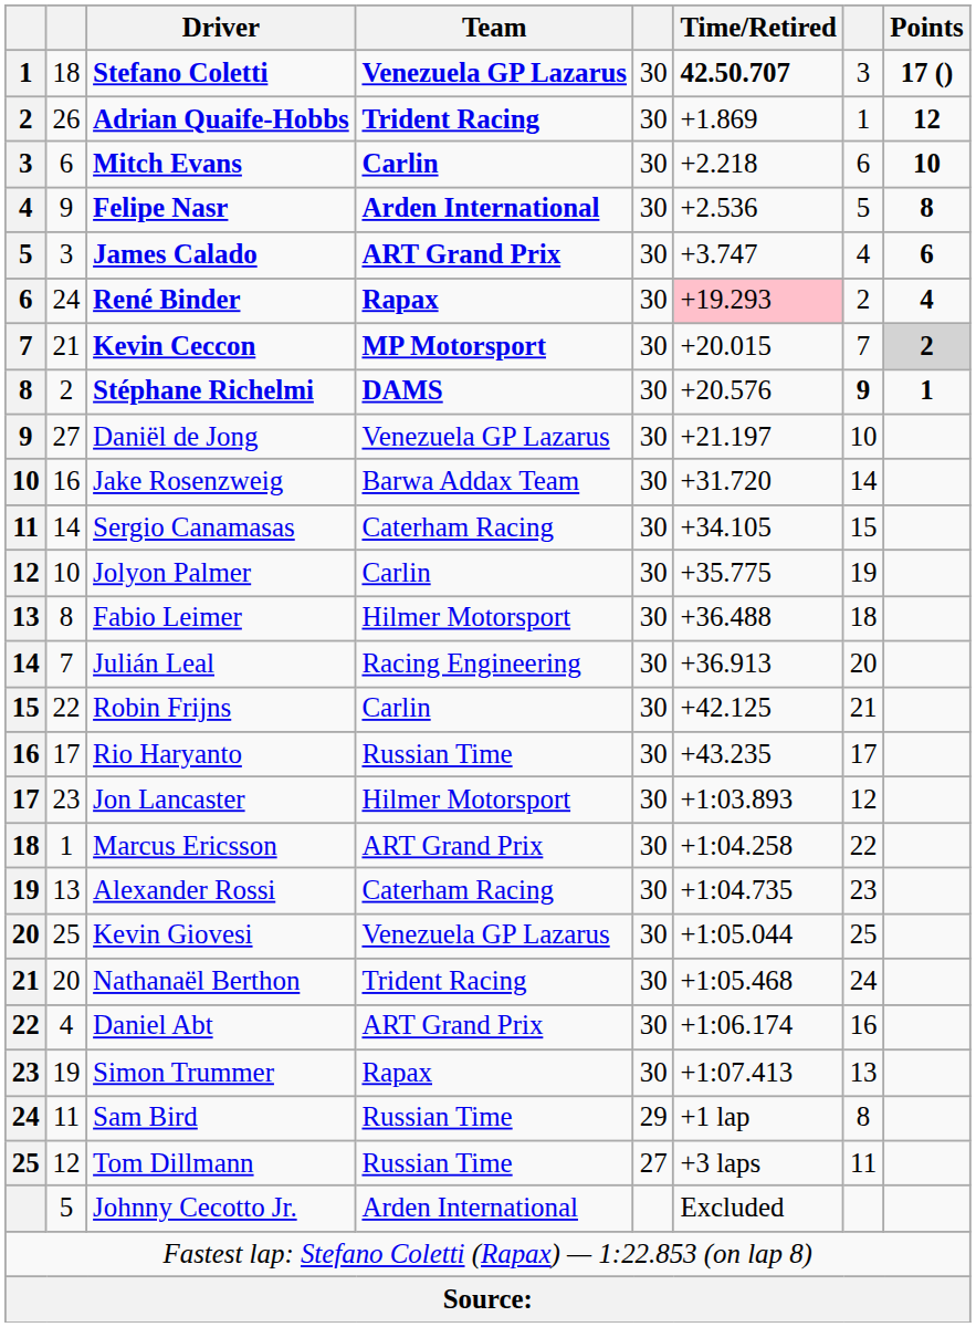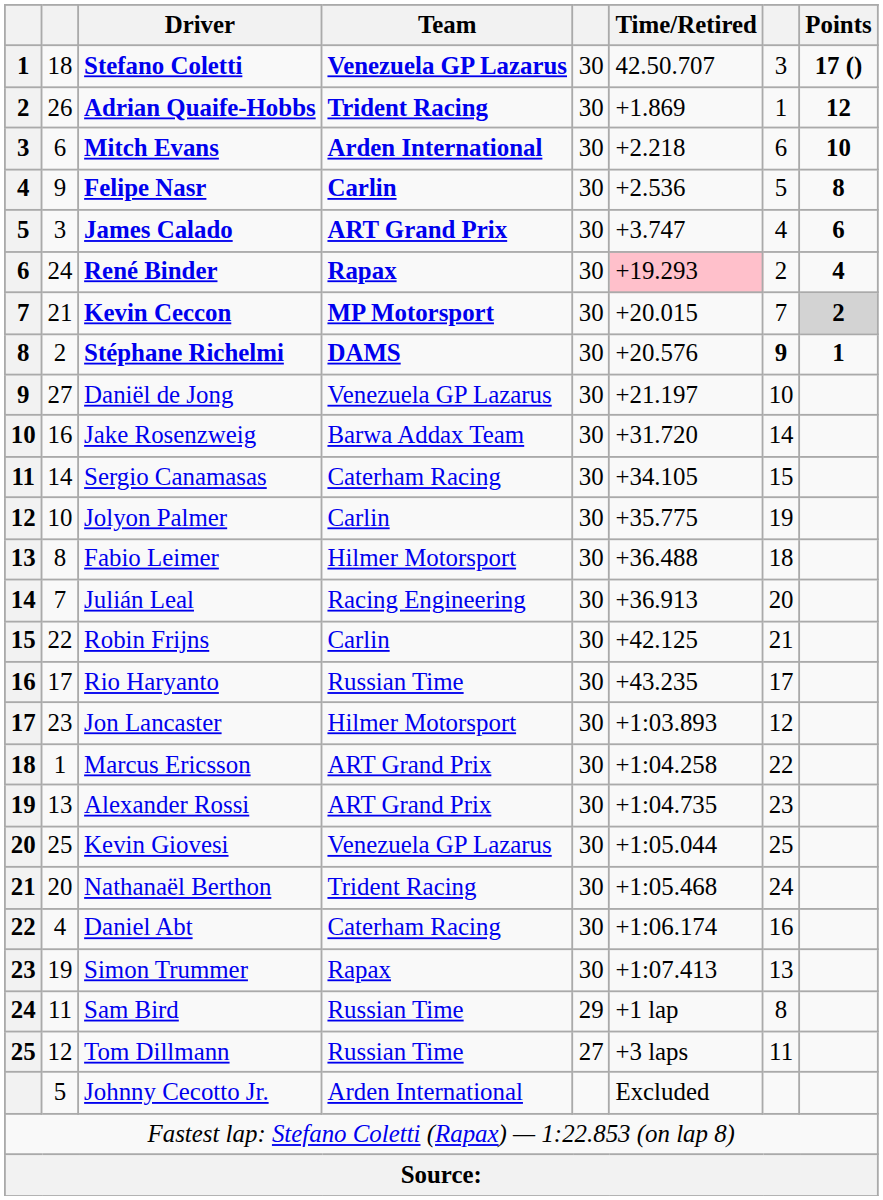Stefano Coletti | Time/Retired: bold -> normal
Mitch Evans | Team: Carlin -> Arden International
Felipe Nasr | Team: Arden International -> Carlin
Alexander Rossi | Team: Caterham Racing -> ART Grand Prix
Daniel Abt | Team: ART Grand Prix -> Caterham Racing
